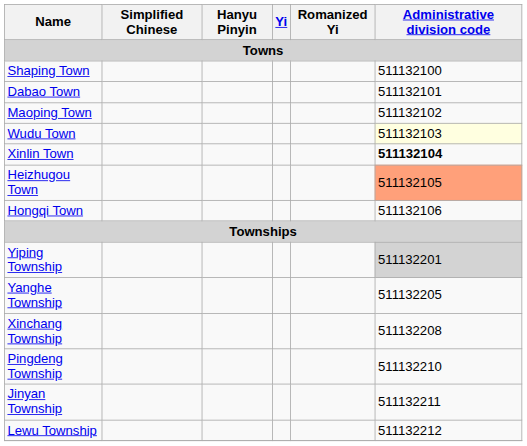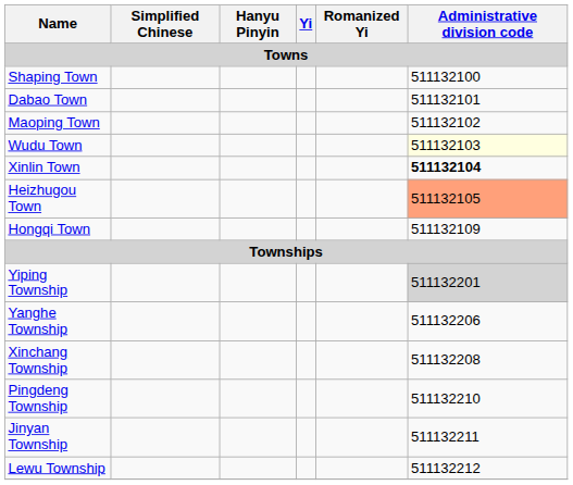Hongqi Town | Administrative division code: 511132106 -> 511132109
Yanghe Township | Administrative division code: 511132205 -> 511132206
